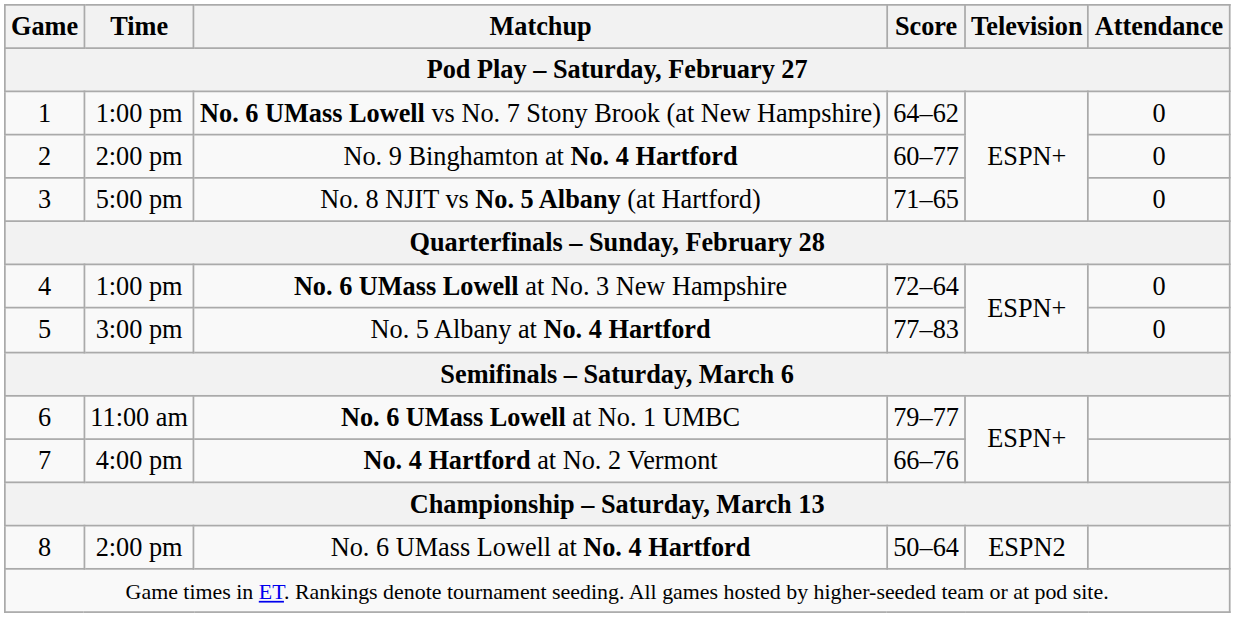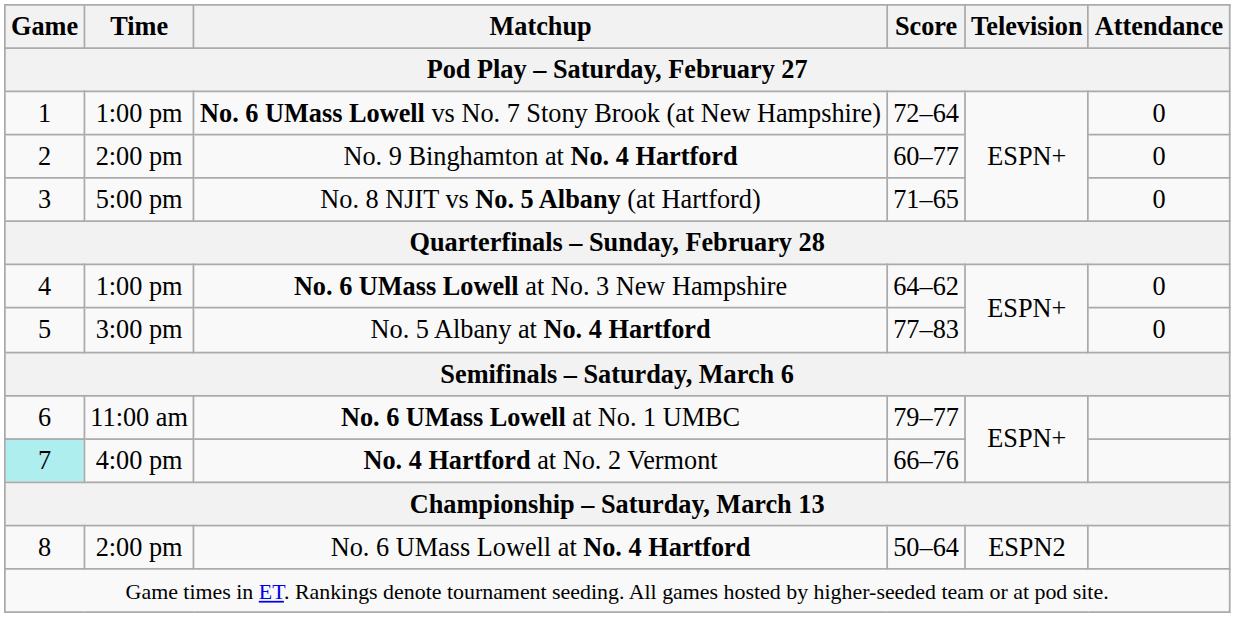No. 6 UMass Lowell vs No. 7 Stony Brook (at New Hampshire) | Score: 64–62 -> 72–64
No. 6 UMass Lowell at No. 3 New Hampshire | Score: 72–64 -> 64–62
No. 4 Hartford at No. 2 Vermont | Game: no background -> paleturquoise background
